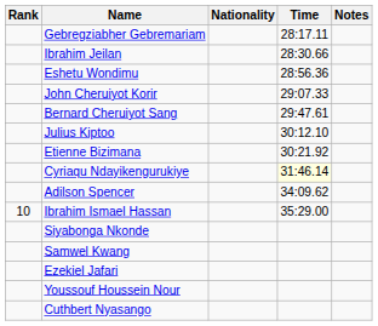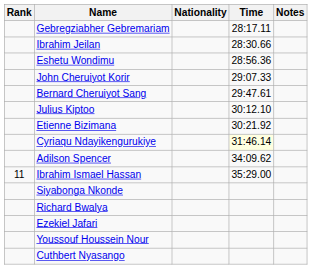Ibrahim Ismael Hassan | Rank: 10 -> 11
+ row: Richard Bwalya
- row: Samwel Kwang
